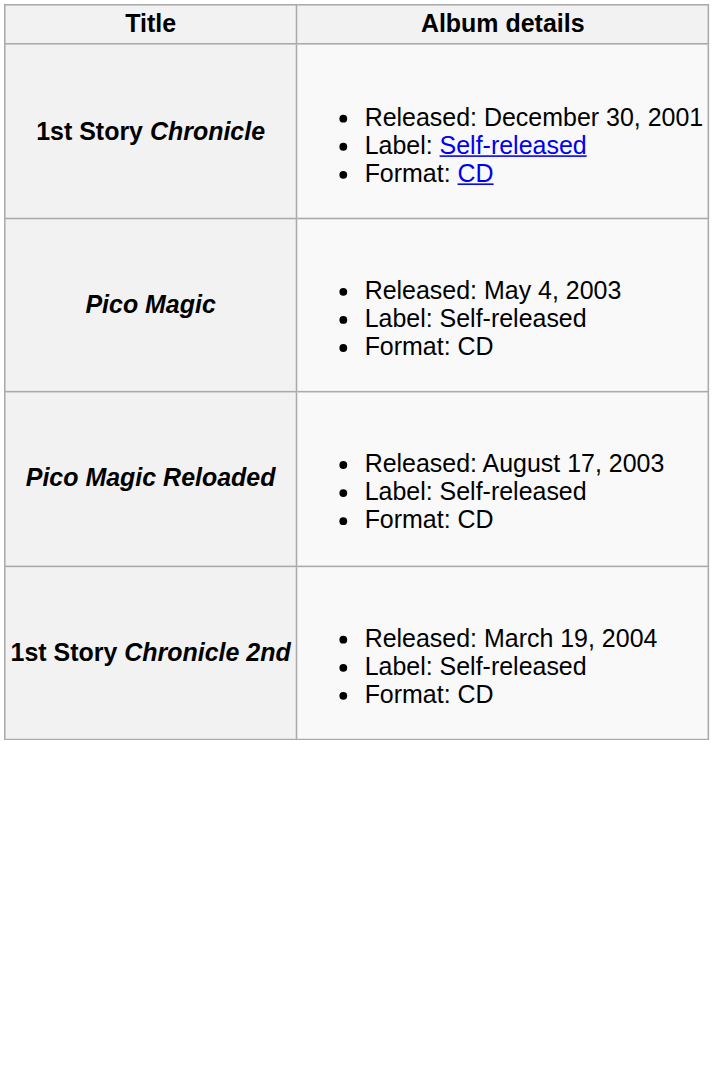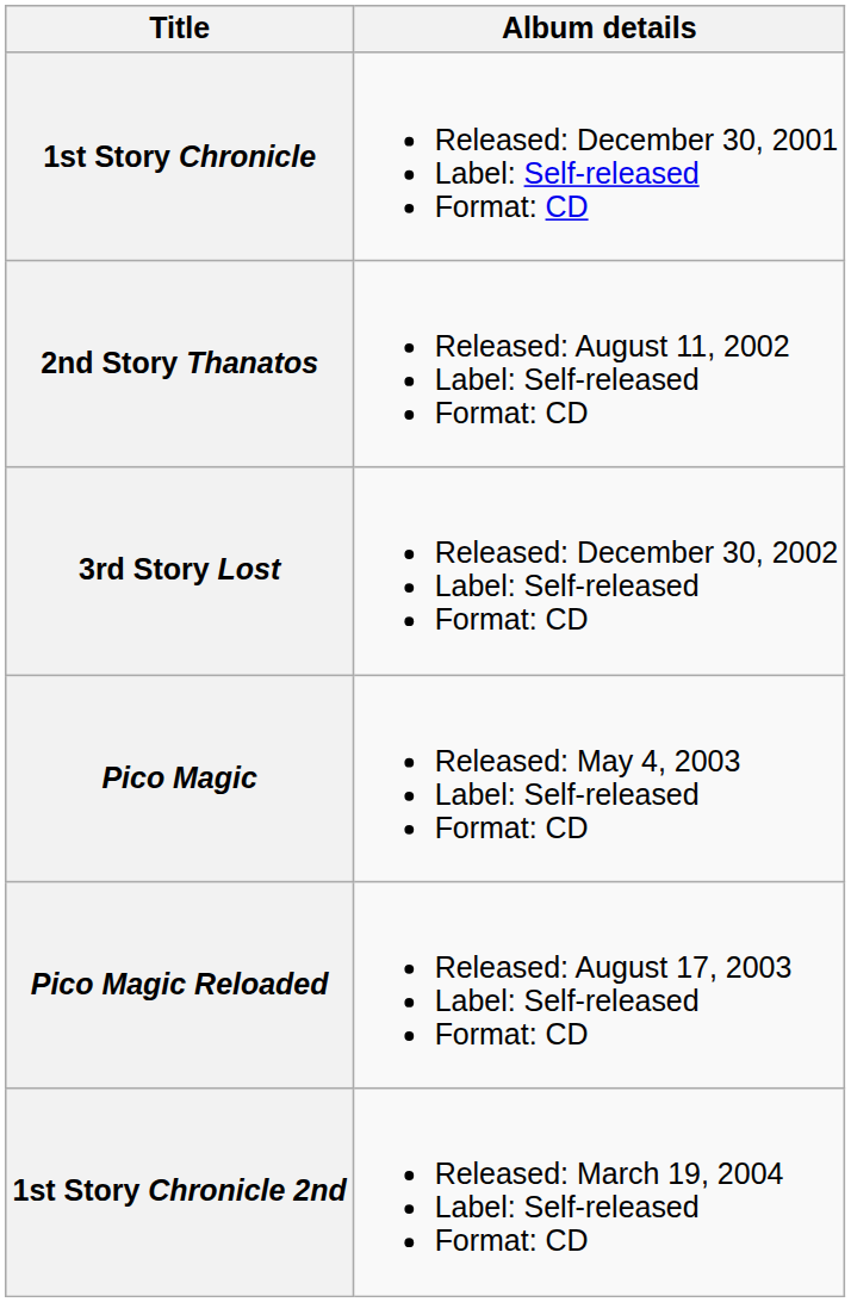+ row: 2nd Story Thanatos | Released: August 11, 2002 Label: Self-released Format: CD
+ row: 3rd Story Lost | Released: December 30, 2002 Label: Self-released Format: CD
